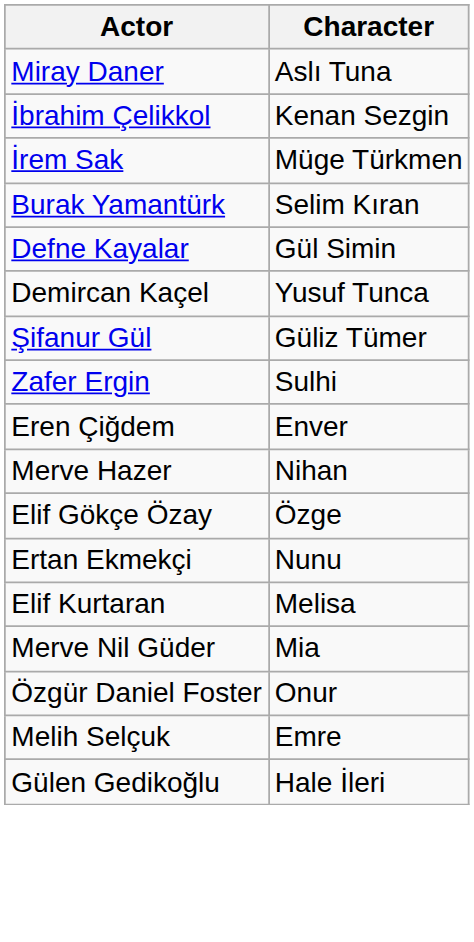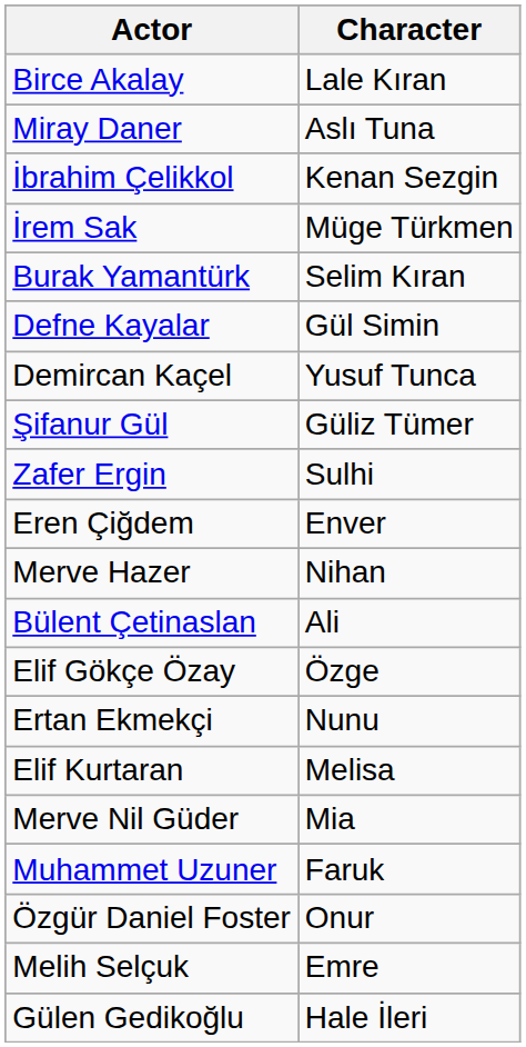+ row: Birce Akalay | Lale Kıran
+ row: Bülent Çetinaslan | Ali
+ row: Muhammet Uzuner | Faruk
